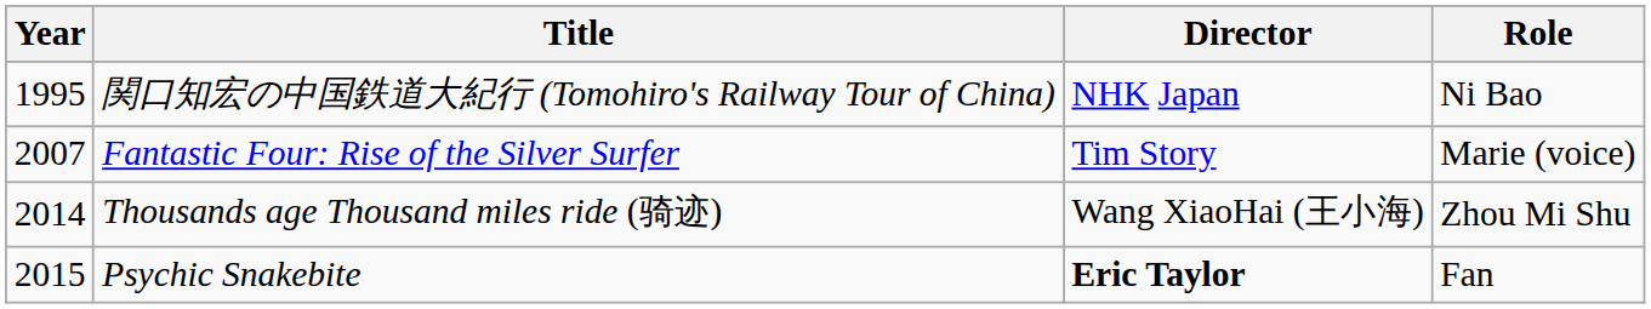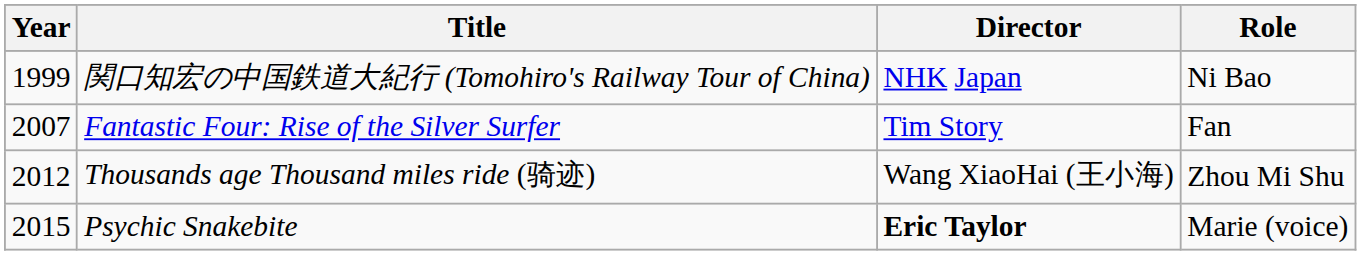関口知宏の中国鉄道大紀行 (Tomohiro's Railway Tour of China) | Year: 1995 -> 1999
Fantastic Four: Rise of the Silver Surfer | Role: Marie (voice) -> Fan
Thousands age Thousand miles ride (骑迹) | Year: 2014 -> 2012
Psychic Snakebite | Role: Fan -> Marie (voice)
